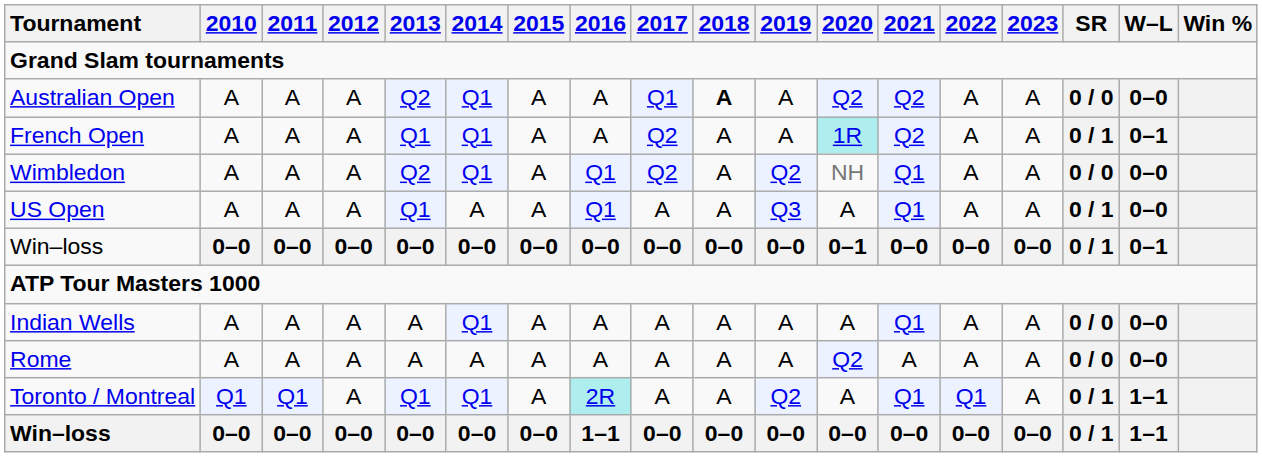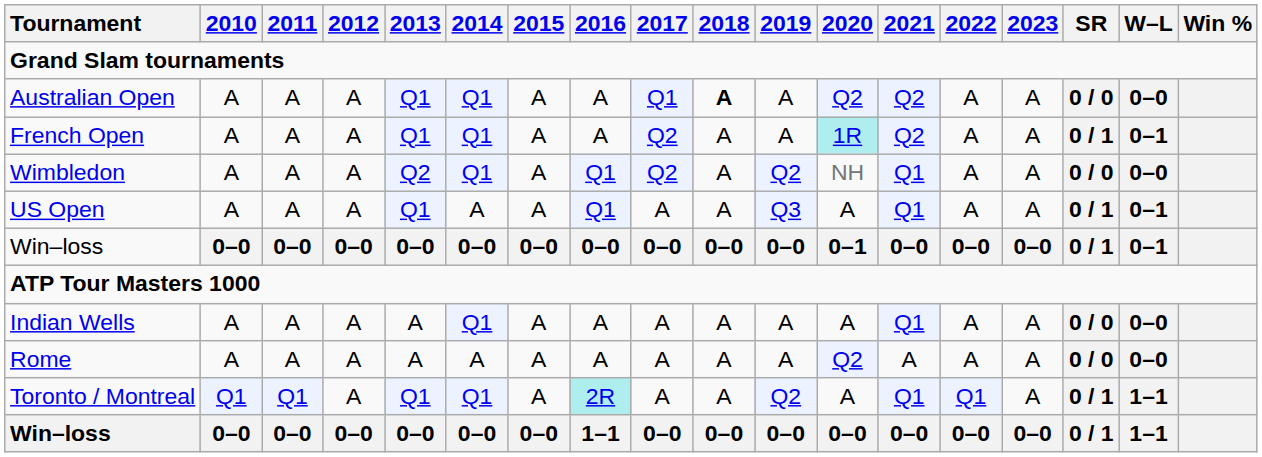Australian Open | 2013: Q2 -> Q1
US Open | W–L: 0–0 -> 0–1
